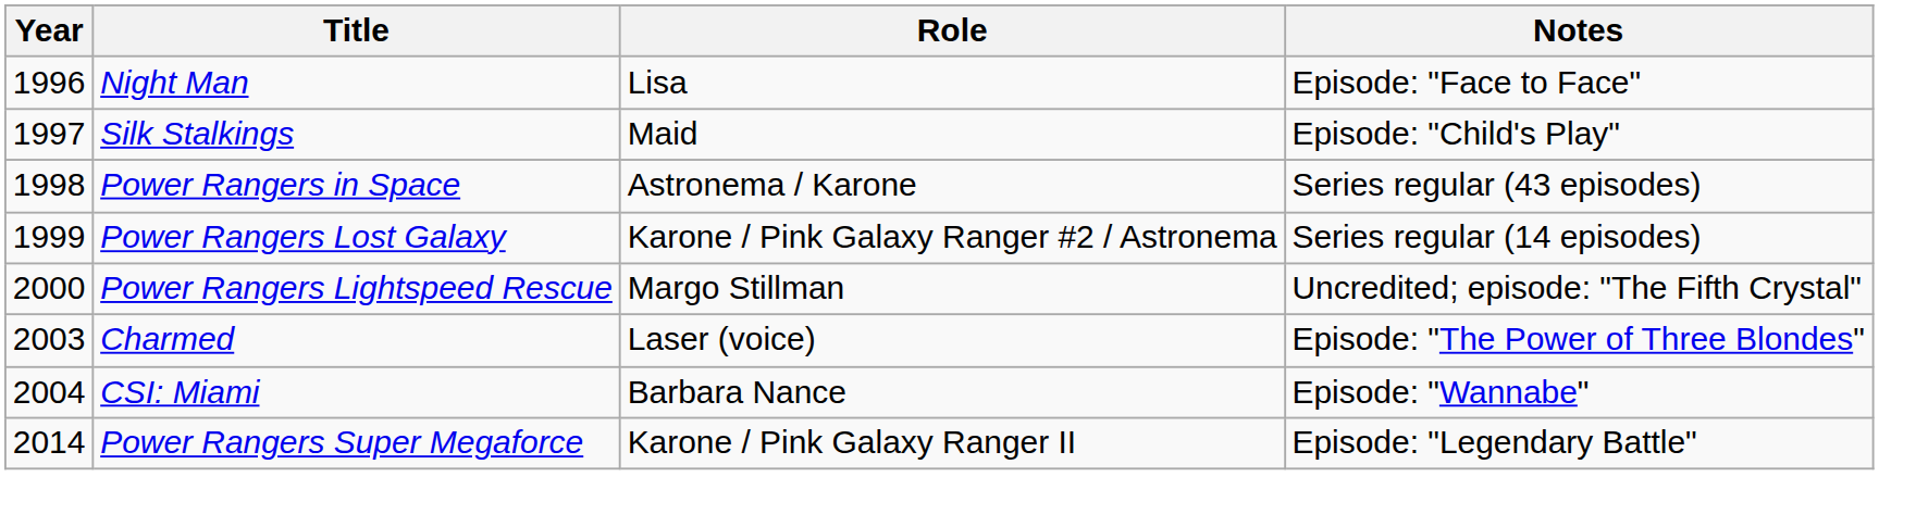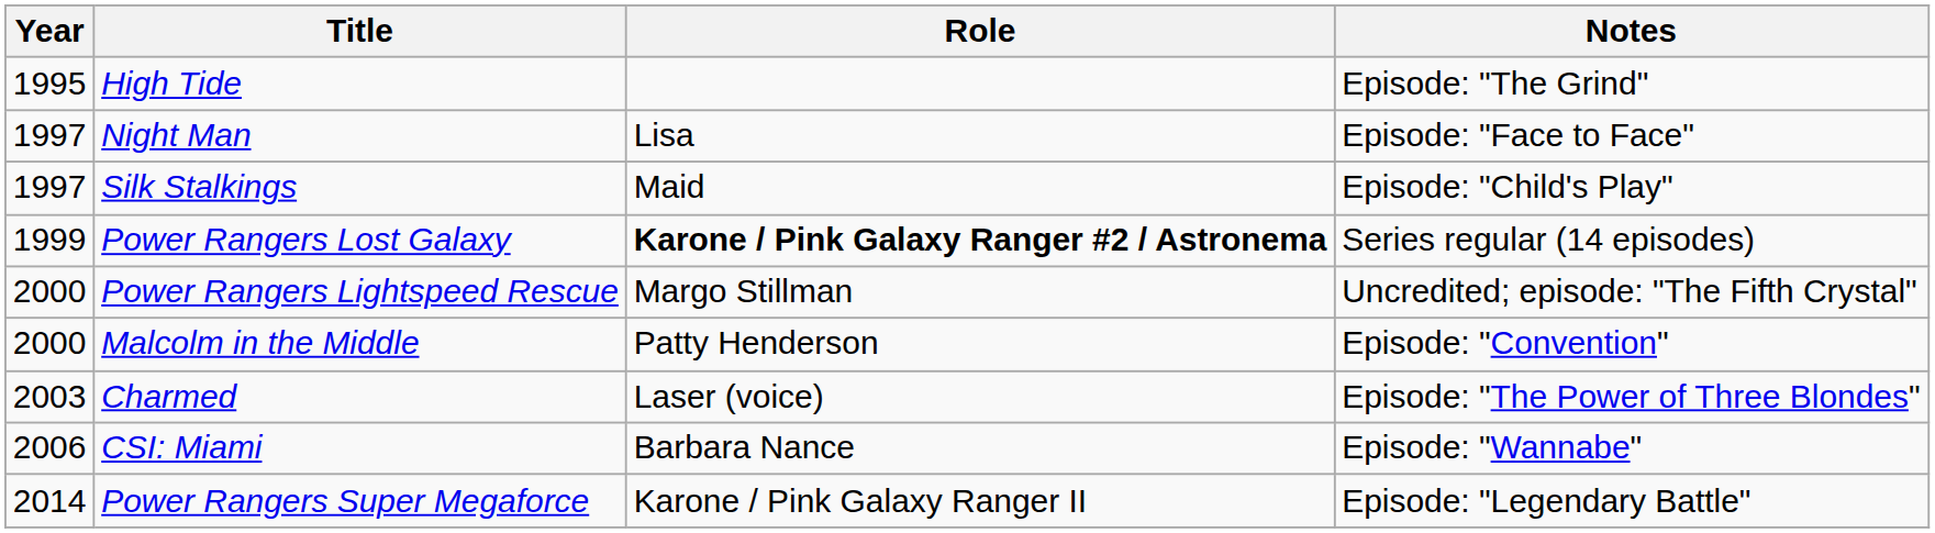+ row: 1995 | High Tide | Episode: "The Grind"
Night Man | Year: 1996 -> 1997
- row: 1998 | Power Rangers in Space | Astronema / Karone | Series regular (43 episodes)
Power Rangers Lost Galaxy | Role: normal -> bold
+ row: 2000 | Malcolm in the Middle | Patty Henderson | Episode: "Convention"
CSI: Miami | Year: 2004 -> 2006
